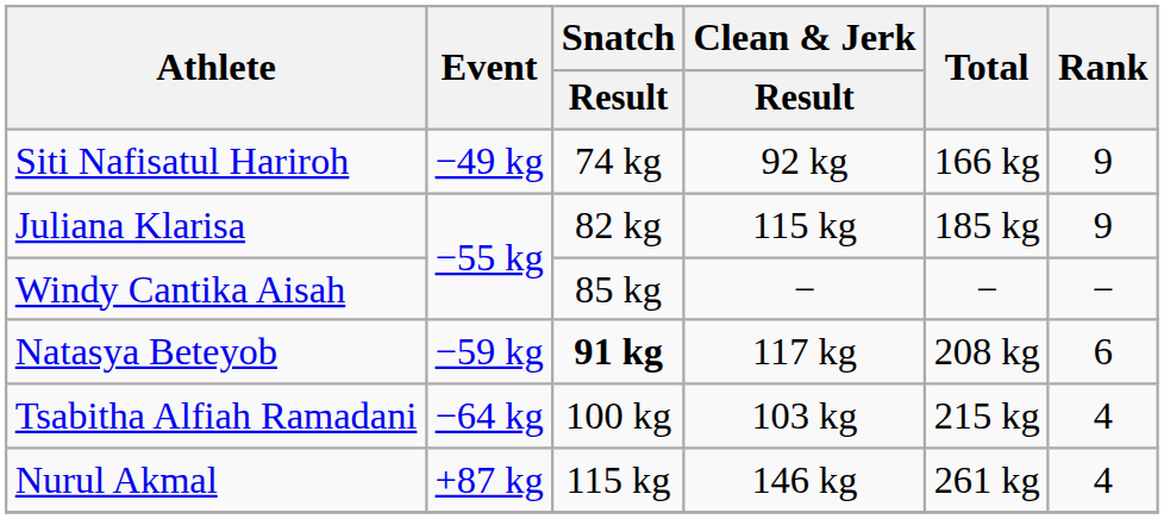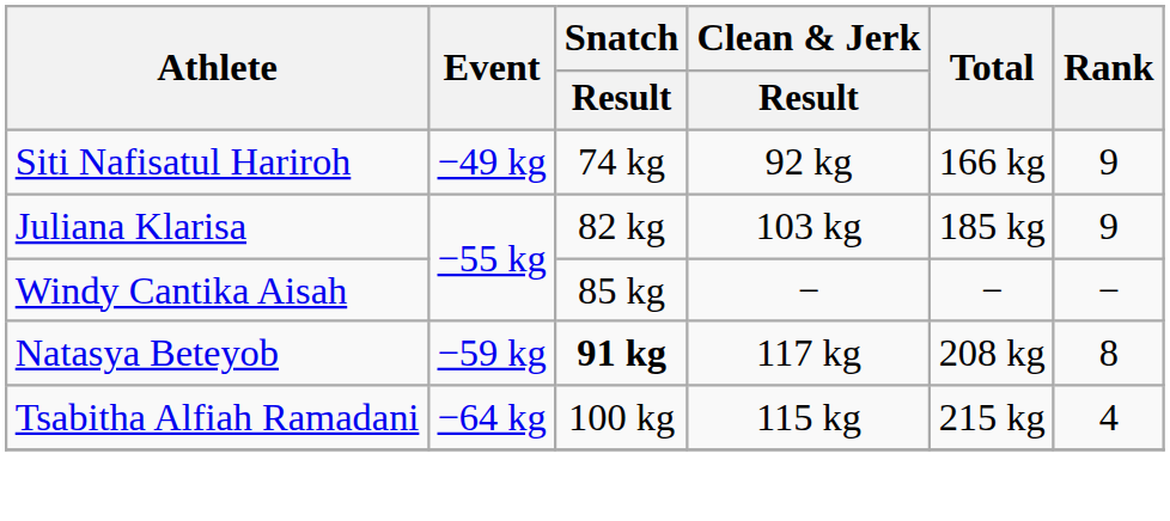Juliana Klarisa | Clean & Jerk / Result: 115 kg -> 103 kg
Natasya Beteyob | Rank: 6 -> 8
Tsabitha Alfiah Ramadani | Clean & Jerk / Result: 103 kg -> 115 kg
- row: Nurul Akmal | +87 kg | 115 kg | 146 kg | 261 kg | 4
